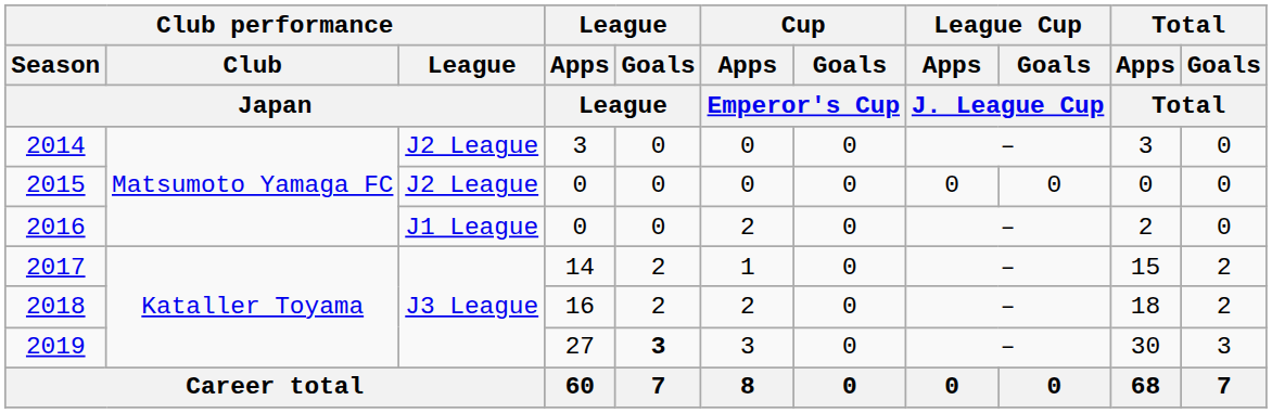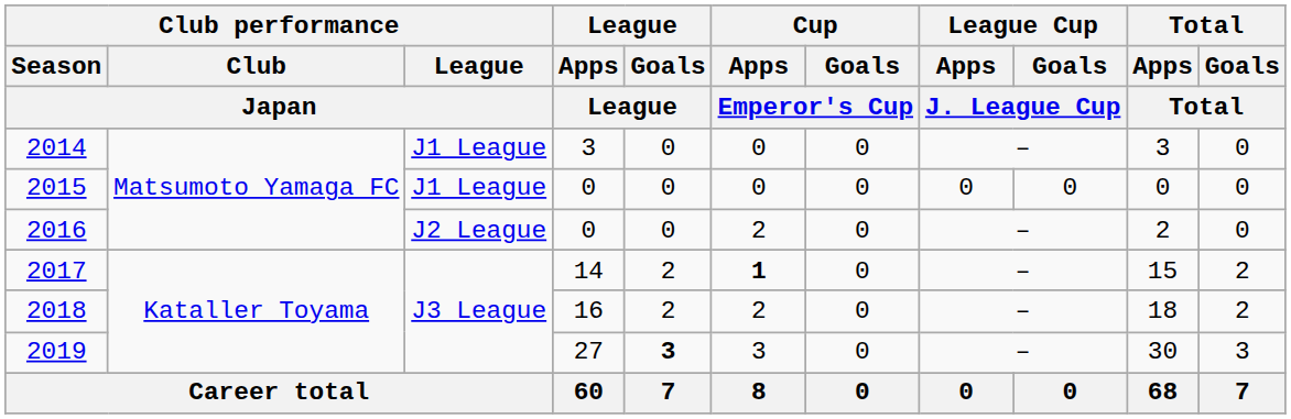2014 | Club performance / League / Japan: J2 League -> J1 League
2015 | Club performance / League / Japan: J2 League -> J1 League
2016 | Club performance / League / Japan: J1 League -> J2 League
2017 | Cup / Apps / Emperor's Cup: normal -> bold
